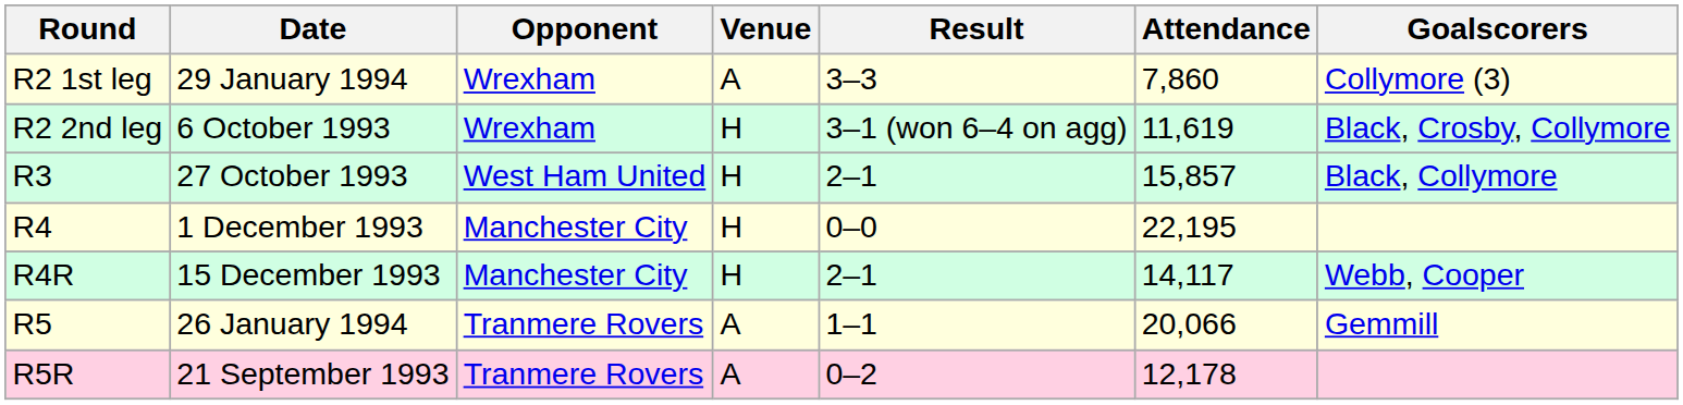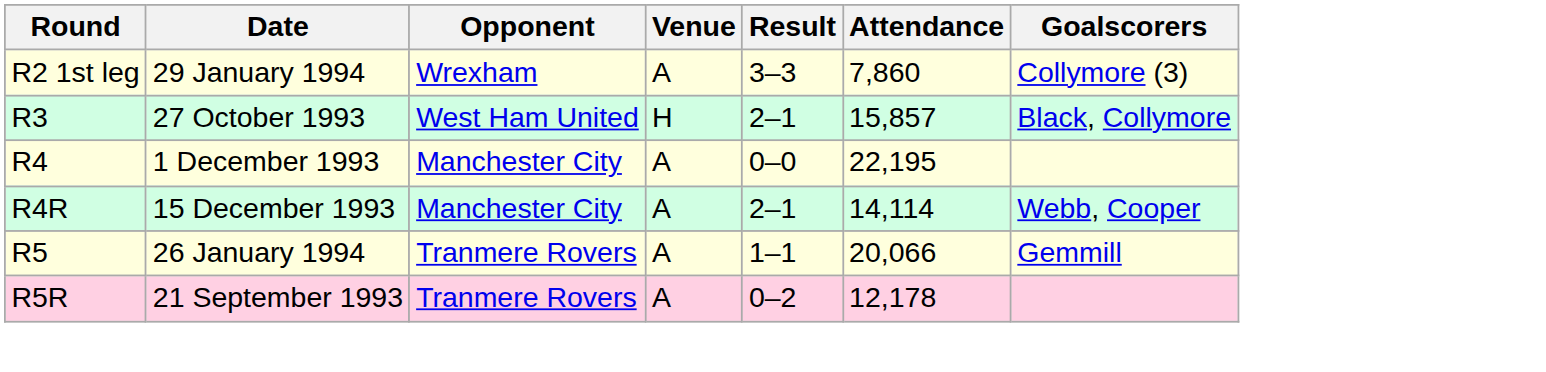- row: R2 2nd leg | 6 October 1993 | Wrexham | H | 3–1 (won 6–4 on agg) | 11,619 | Black, Crosby, Collymore
R4 | Venue: H -> A
R4R | Venue: H -> A
R4R | Attendance: 14,117 -> 14,114
